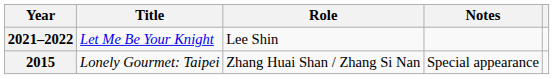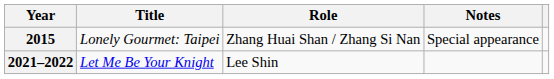rows swapped: 2015 <-> 2021–2022
